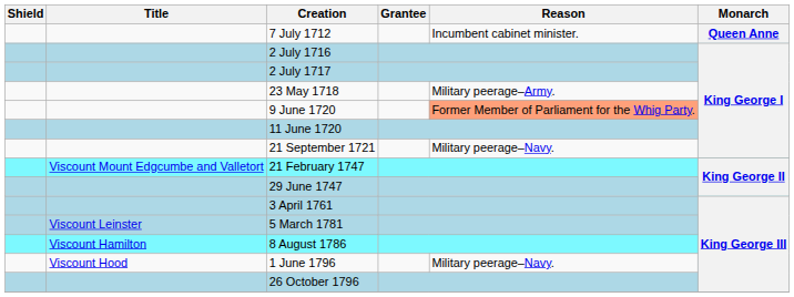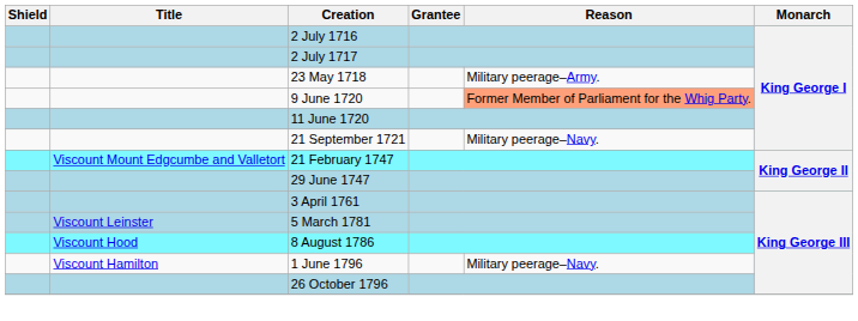- row: 7 July 1712 | Incumbent cabinet minister. | Queen Anne
8 August 1786 | Title: Viscount Hamilton -> Viscount Hood
1 June 1796 | Title: Viscount Hood -> Viscount Hamilton
